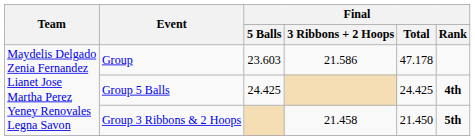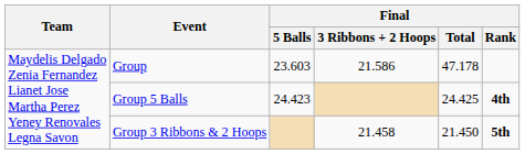Group 5 Balls | Final / 5 Balls: 24.425 -> 24.423
